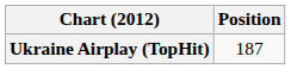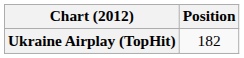Ukraine Airplay (TopHit) | Position: 187 -> 182
